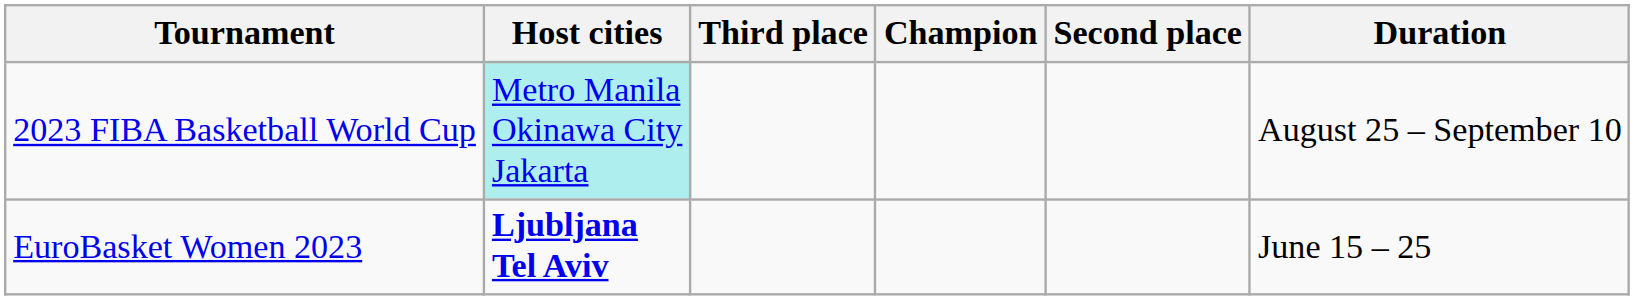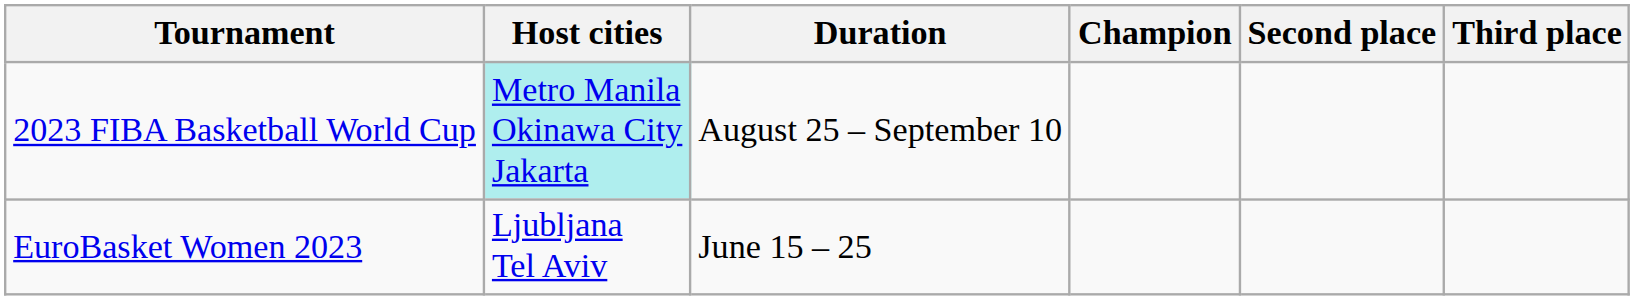columns swapped: Duration <-> Third place
EuroBasket Women 2023 | Host cities: bold -> normal
